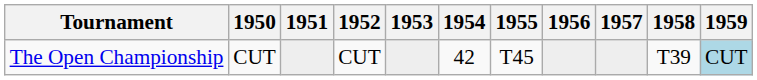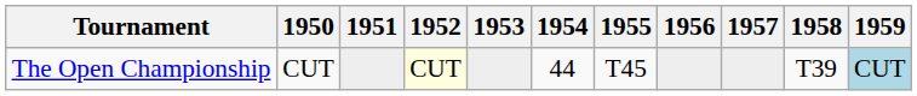The Open Championship | 1952: no background -> lightyellow background
The Open Championship | 1954: 42 -> 44
